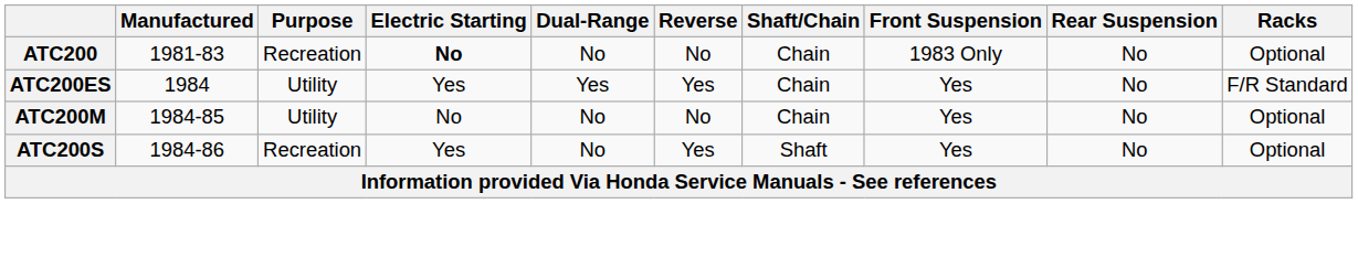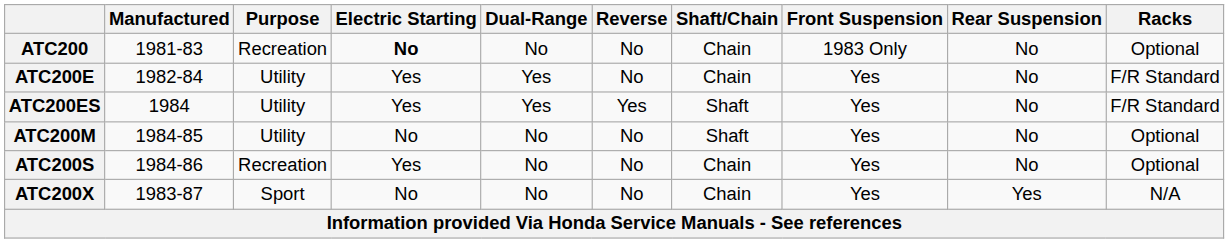+ row: ATC200E | 1982-84 | Utility | Yes | Yes | No | Chain | Yes | No | F/R Standard
ATC200ES | Shaft/Chain: Chain -> Shaft
ATC200M | Shaft/Chain: Chain -> Shaft
ATC200S | Reverse: Yes -> No
ATC200S | Shaft/Chain: Shaft -> Chain
+ row: ATC200X | 1983-87 | Sport | No | No | No | Chain | Yes | Yes | N/A
